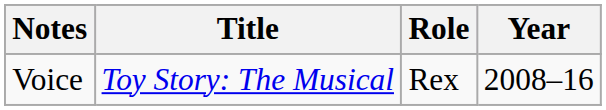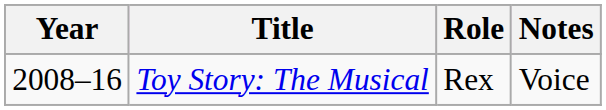columns swapped: Year <-> Notes
